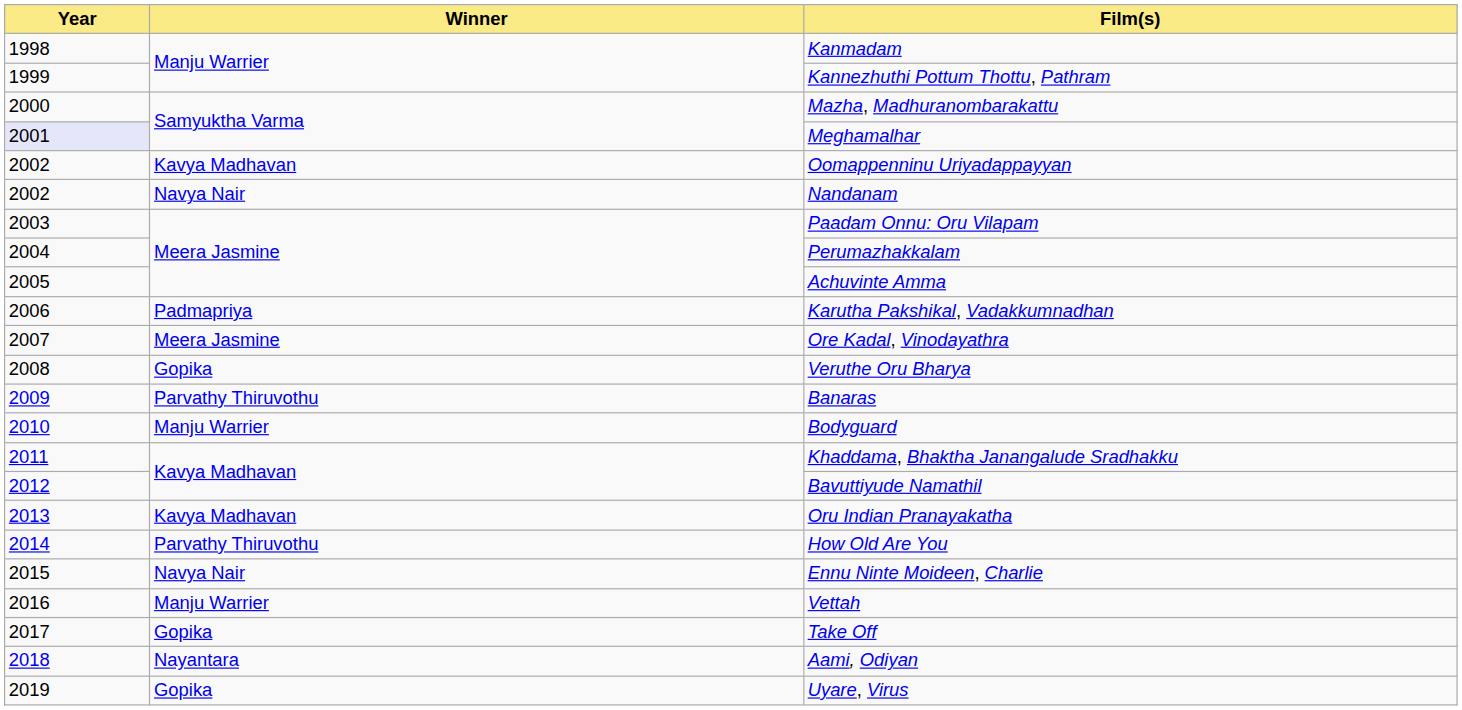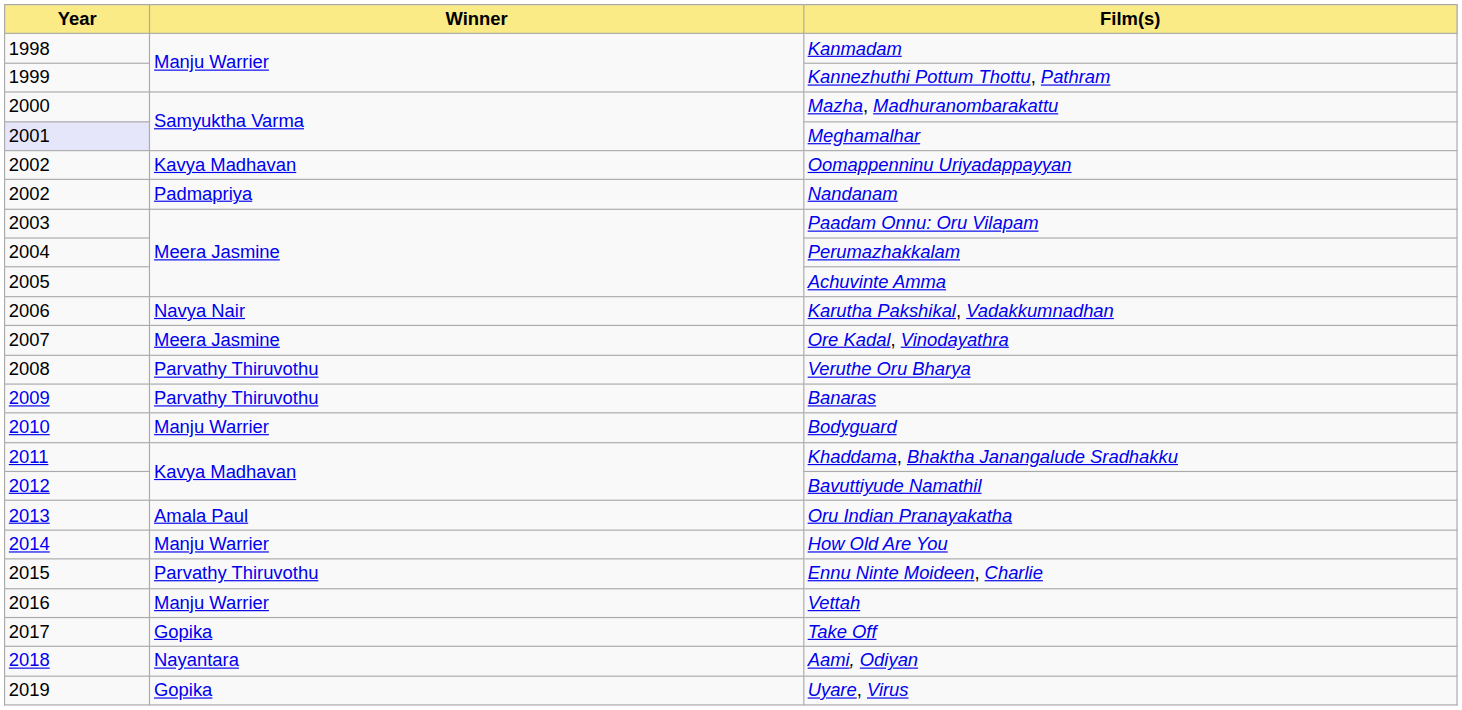Nandanam | Winner: Navya Nair -> Padmapriya
Karutha Pakshikal, Vadakkumnadhan | Winner: Padmapriya -> Navya Nair
Veruthe Oru Bharya | Winner: Gopika -> Parvathy Thiruvothu
Oru Indian Pranayakatha | Winner: Kavya Madhavan -> Amala Paul
How Old Are You | Winner: Parvathy Thiruvothu -> Manju Warrier
Ennu Ninte Moideen, Charlie | Winner: Navya Nair -> Parvathy Thiruvothu
